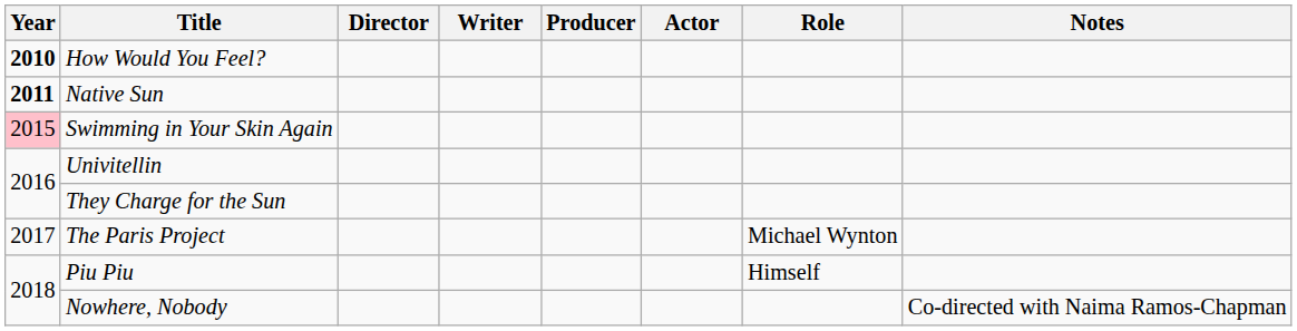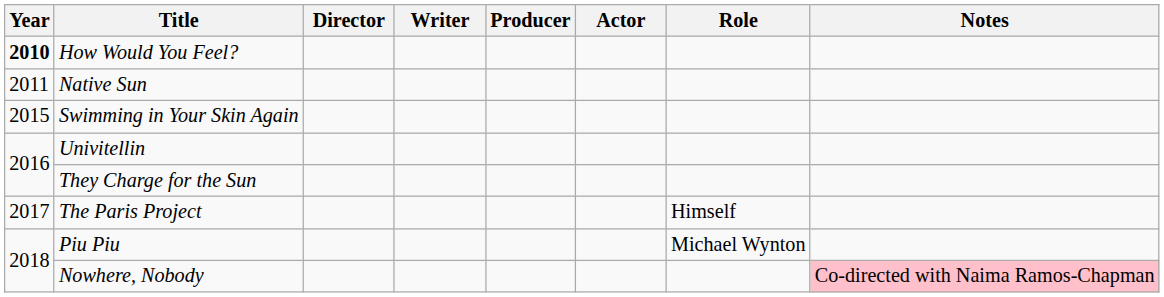Native Sun | Year: bold -> normal
Swimming in Your Skin Again | Year: pink background -> no background
The Paris Project | Role: Michael Wynton -> Himself
Piu Piu | Role: Himself -> Michael Wynton
Nowhere, Nobody | Notes: no background -> pink background
